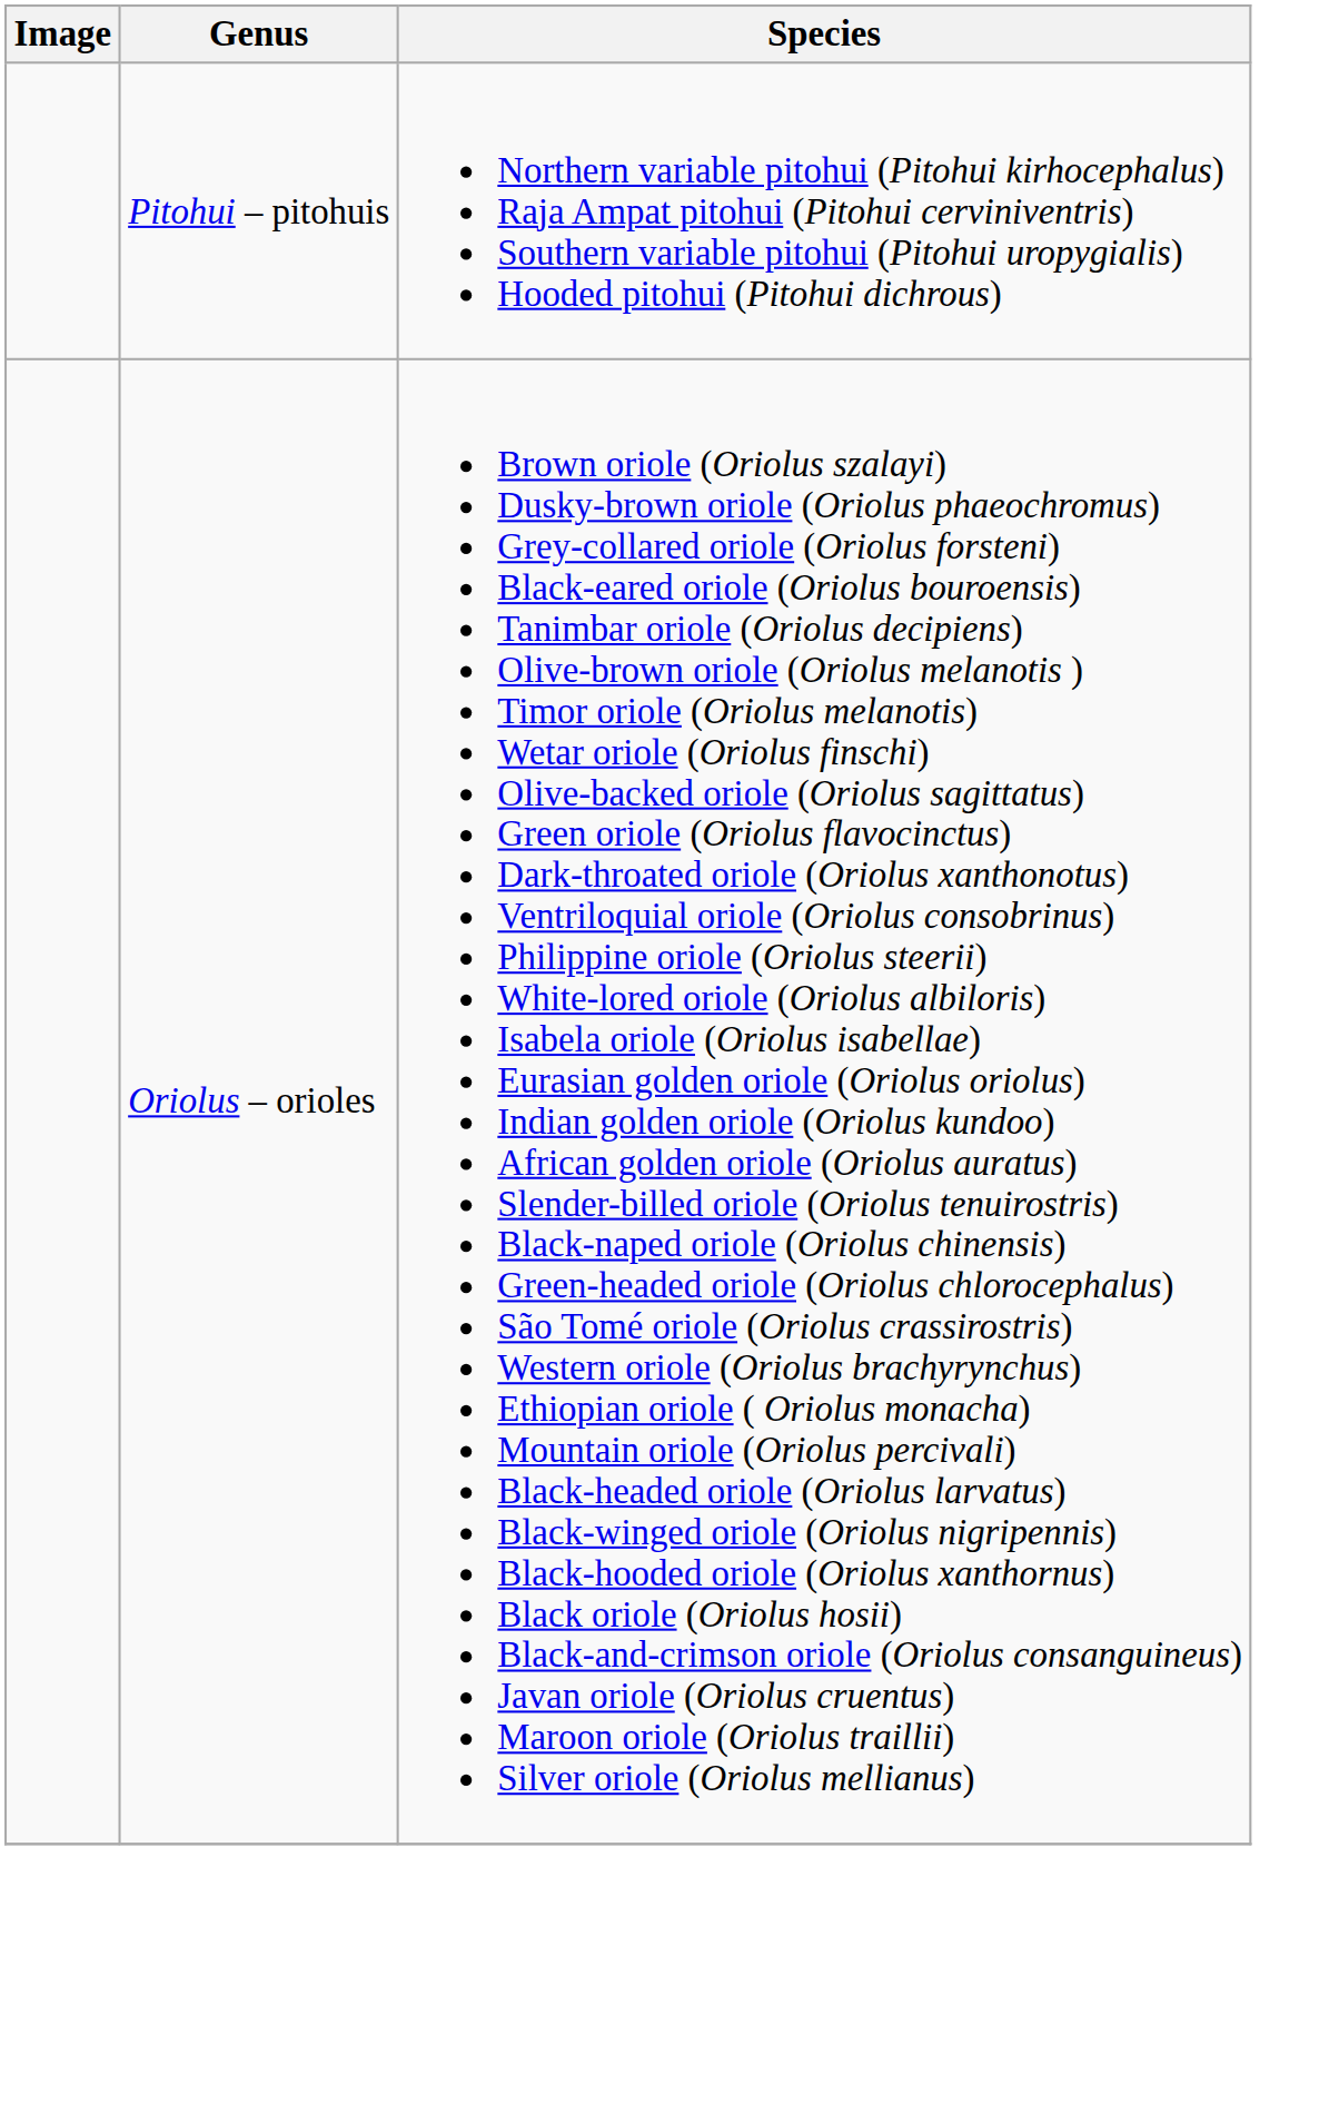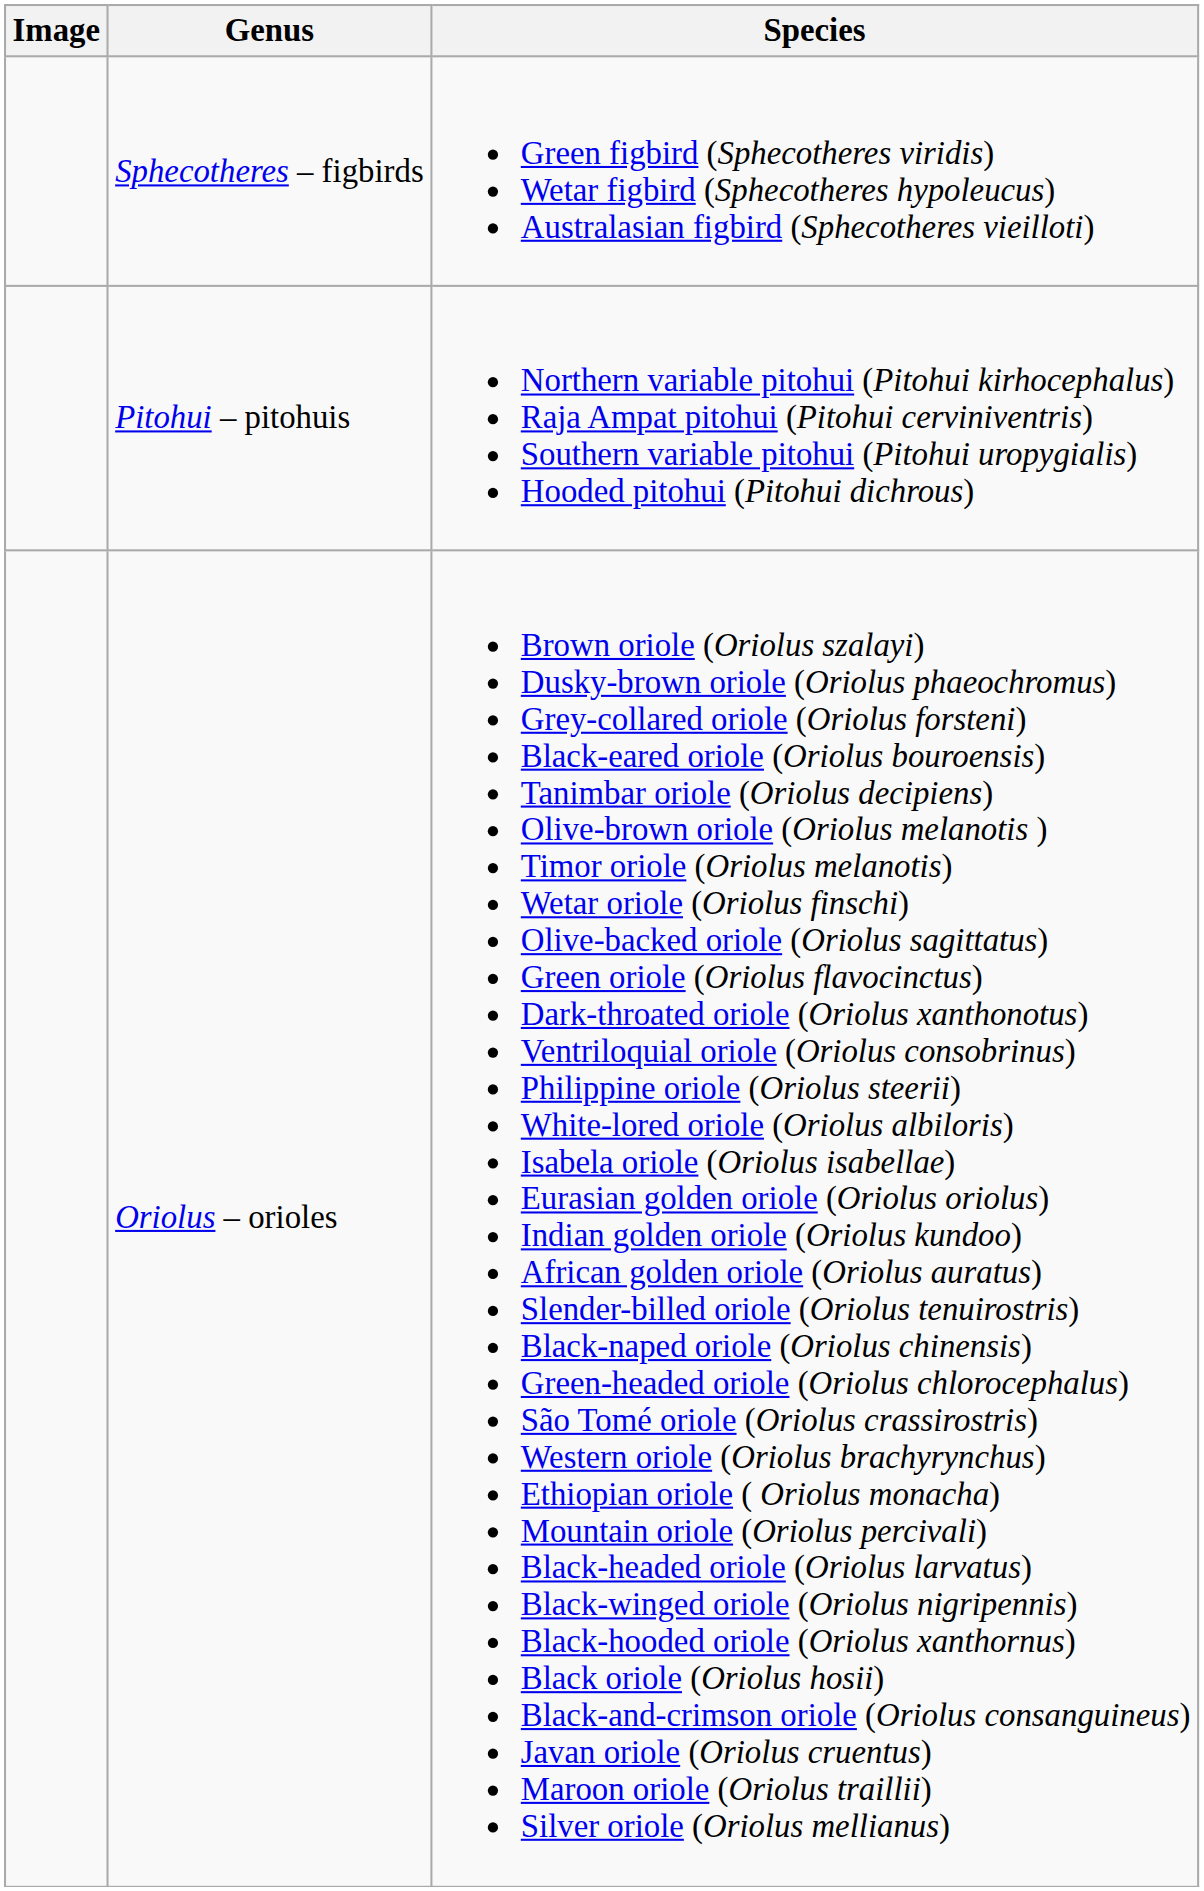+ row: Sphecotheres – figbirds | Green figbird (Sphecotheres viridis) Wetar figbird (Sphecotheres hypoleucus) Australasian figbird (Sphecotheres vieilloti)
